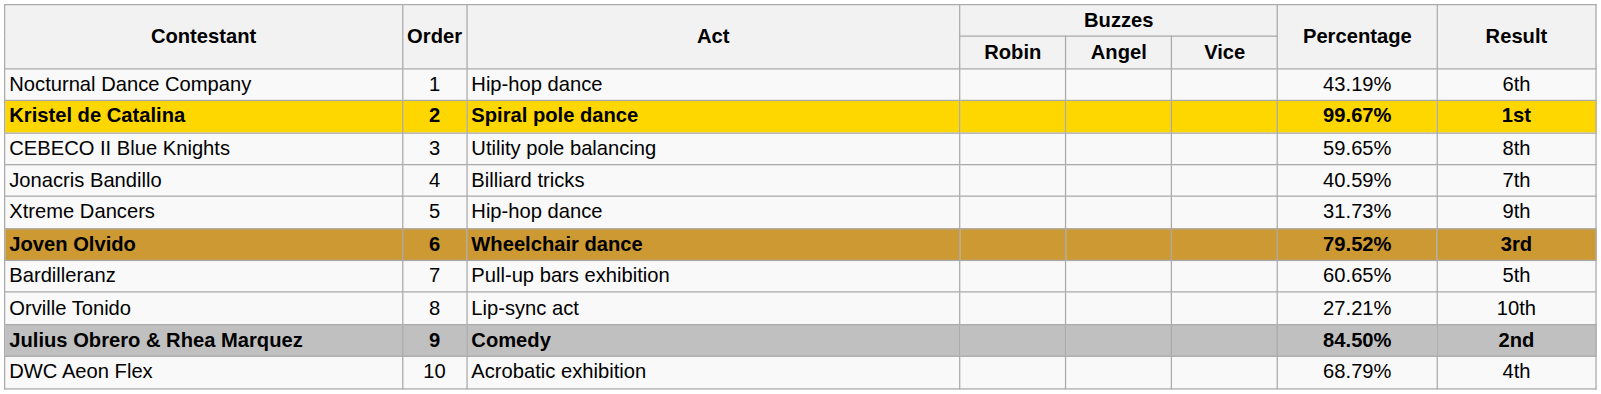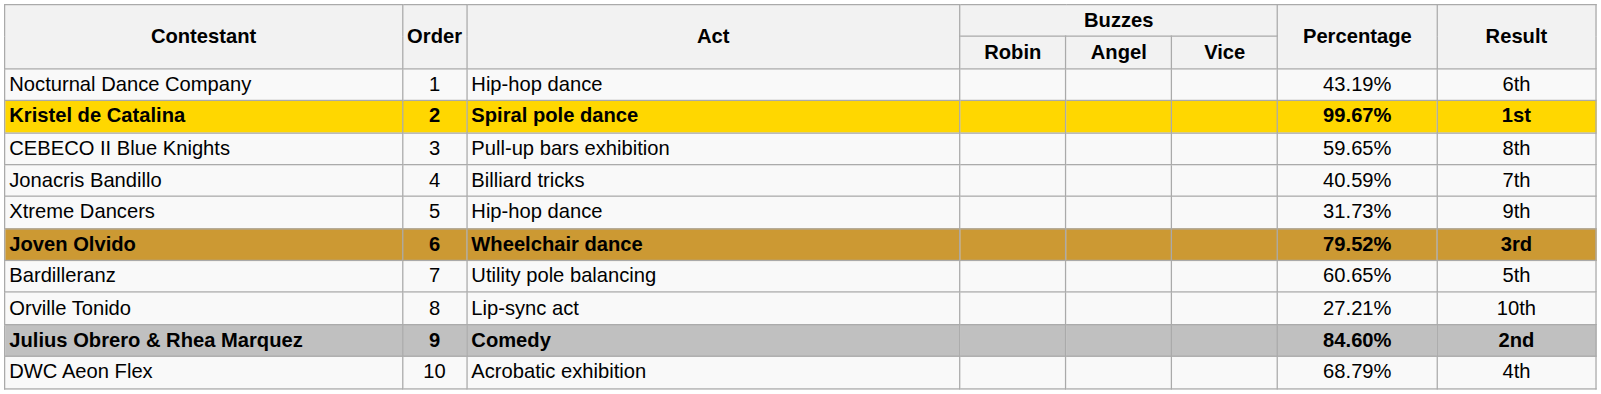CEBECO II Blue Knights | Act: Utility pole balancing -> Pull-up bars exhibition
Bardilleranz | Act: Pull-up bars exhibition -> Utility pole balancing
Julius Obrero & Rhea Marquez | Percentage: 84.50% -> 84.60%
